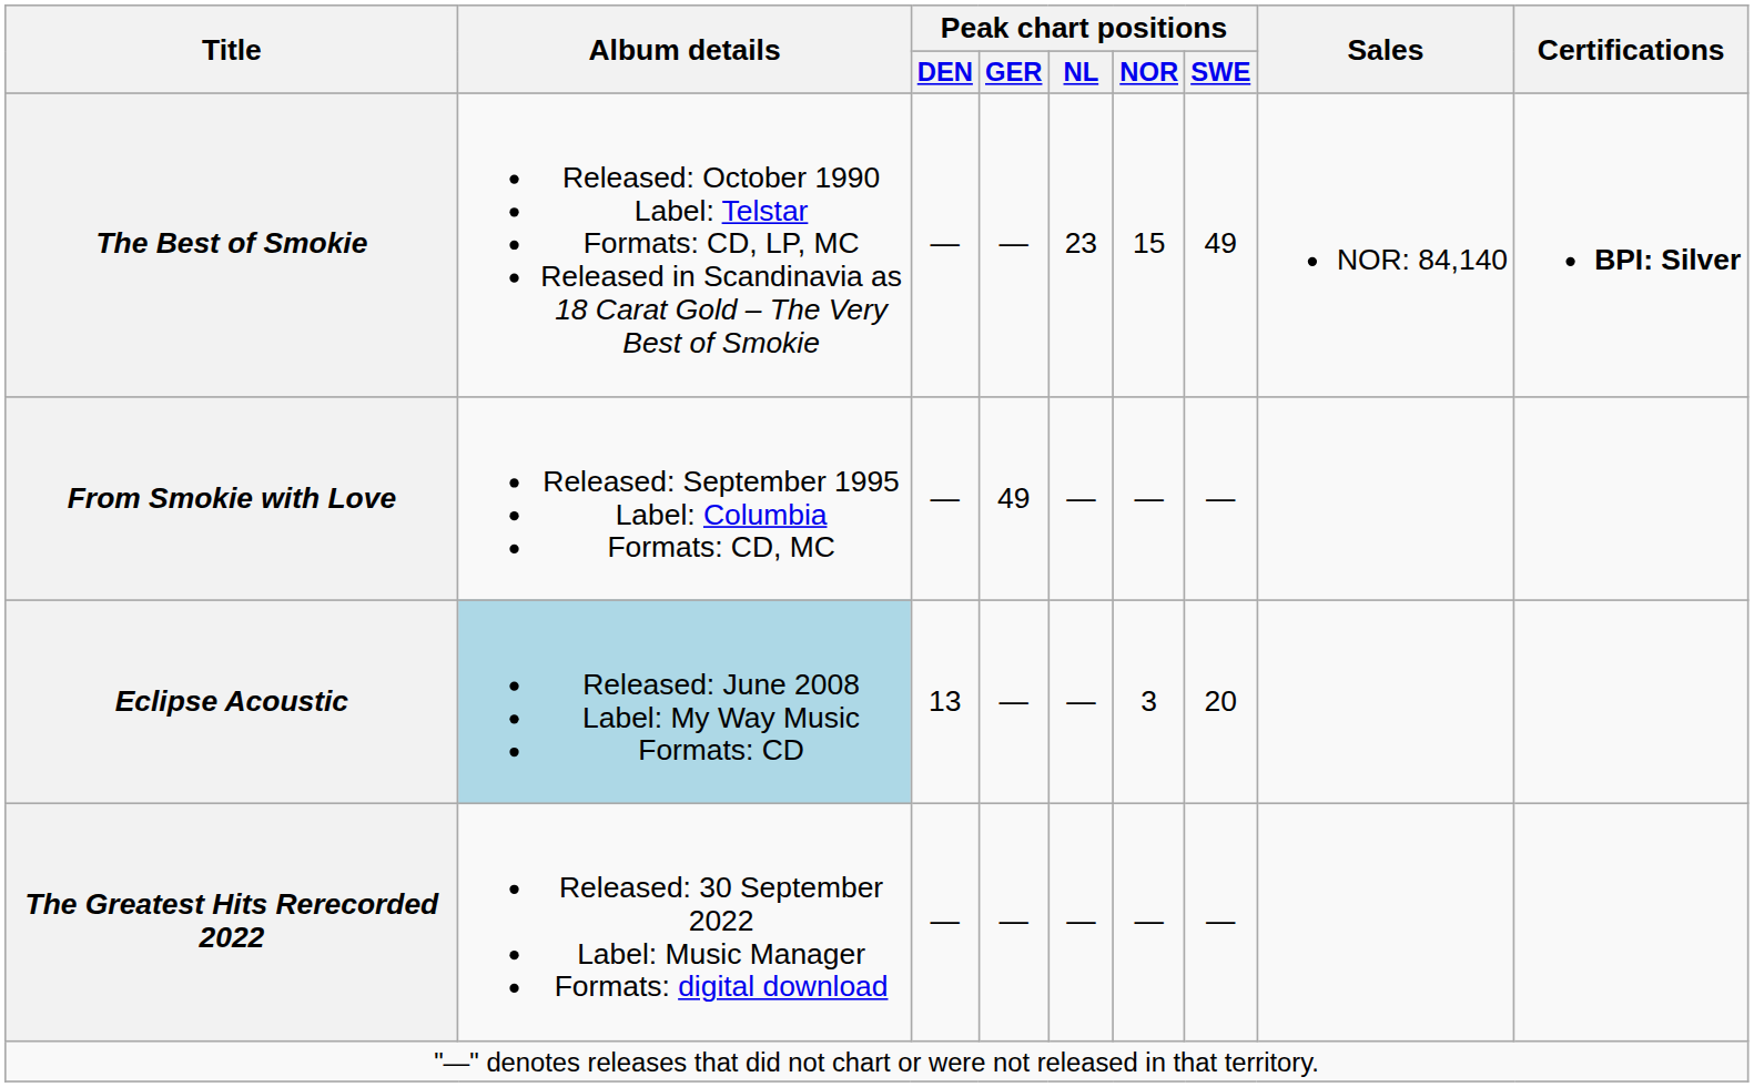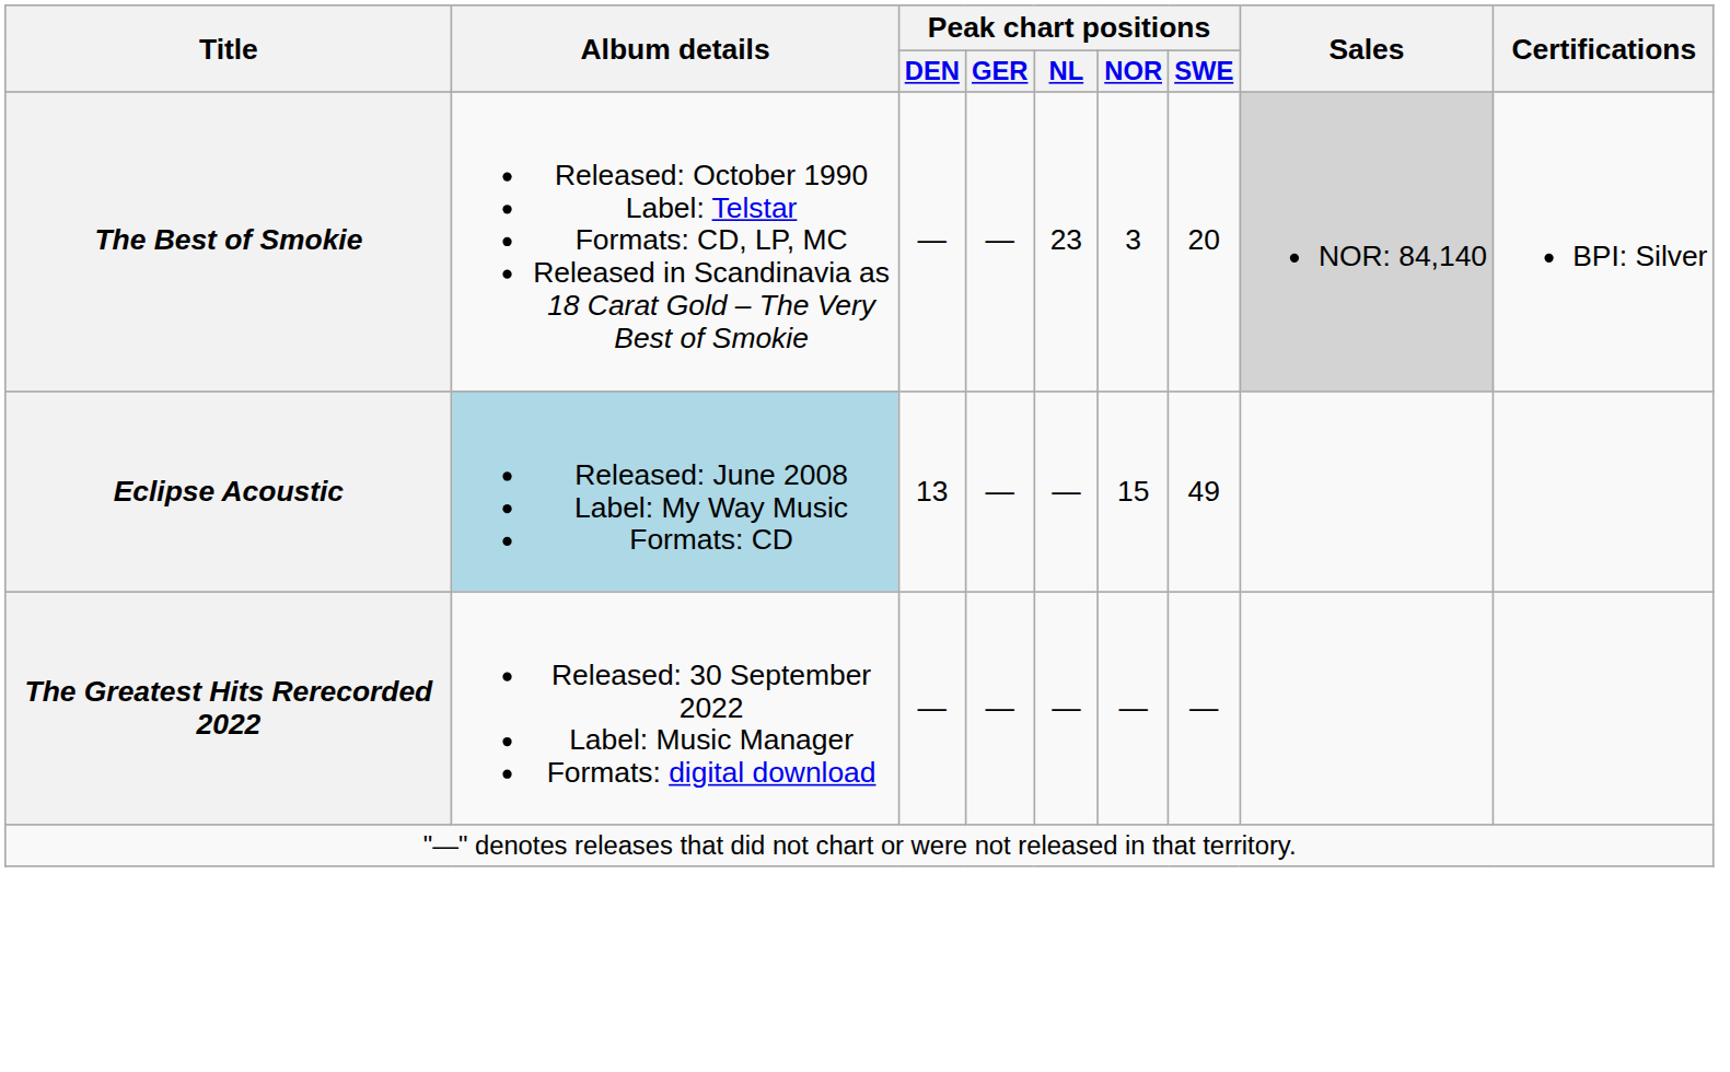The Best of Smokie | Peak chart positions / NOR: 15 -> 3
The Best of Smokie | Peak chart positions / SWE: 49 -> 20
The Best of Smokie | Sales: no background -> lightgrey background
The Best of Smokie | Certifications: bold -> normal
- row: From Smokie with Love | Released: September 1995 Label: Columbia Formats: CD, MC | — | 49 | — | — | —
Eclipse Acoustic | Peak chart positions / NOR: 3 -> 15
Eclipse Acoustic | Peak chart positions / SWE: 20 -> 49
